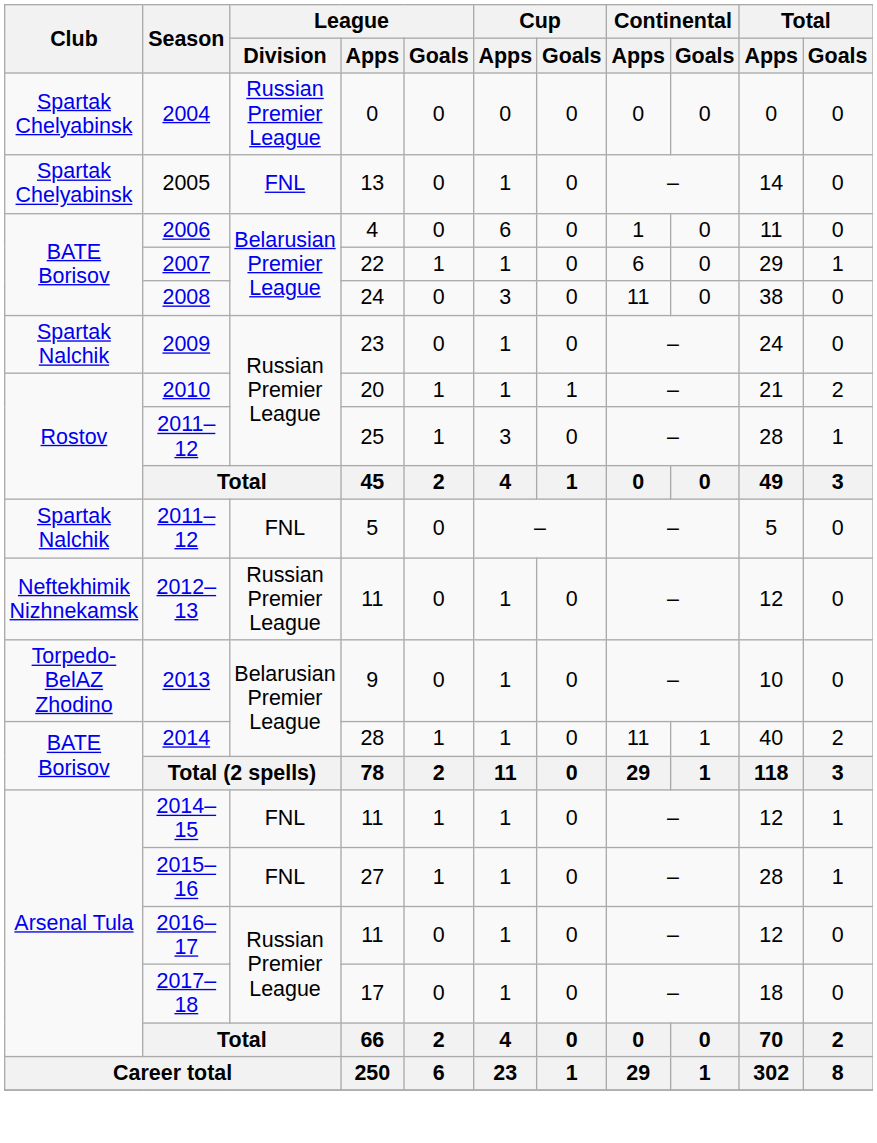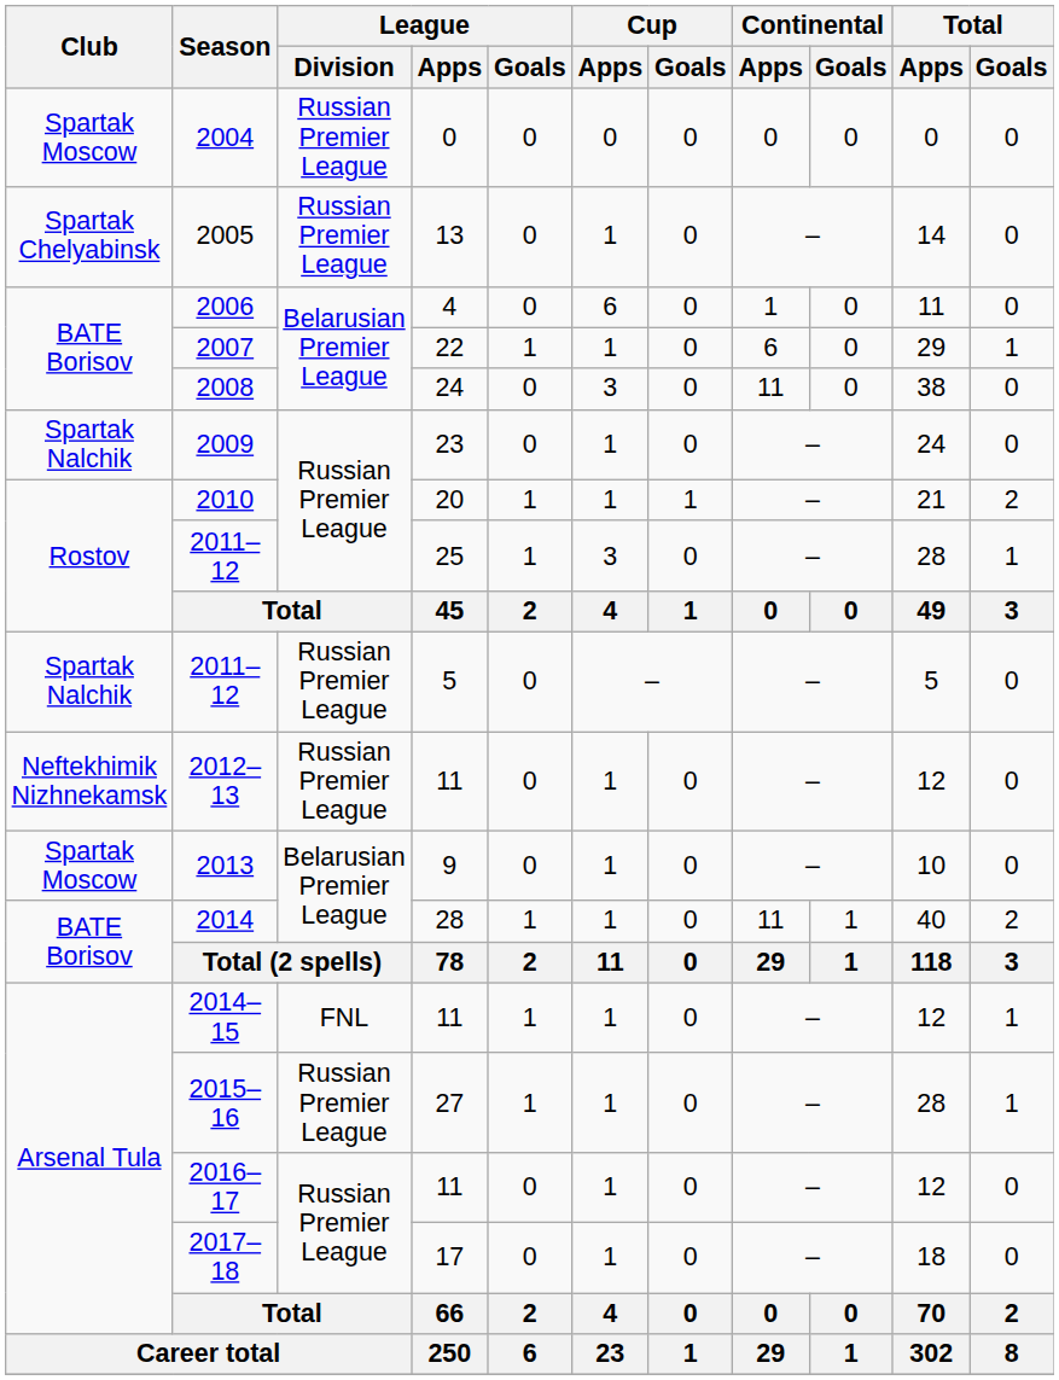2004 | Club: Spartak Chelyabinsk -> Spartak Moscow
2005 | League / Division: FNL -> Russian Premier League
2011–12 / 5 | League / Division: FNL -> Russian Premier League
2013 | Club: Torpedo-BelAZ Zhodino -> Spartak Moscow
2015–16 | League / Division: FNL -> Russian Premier League
